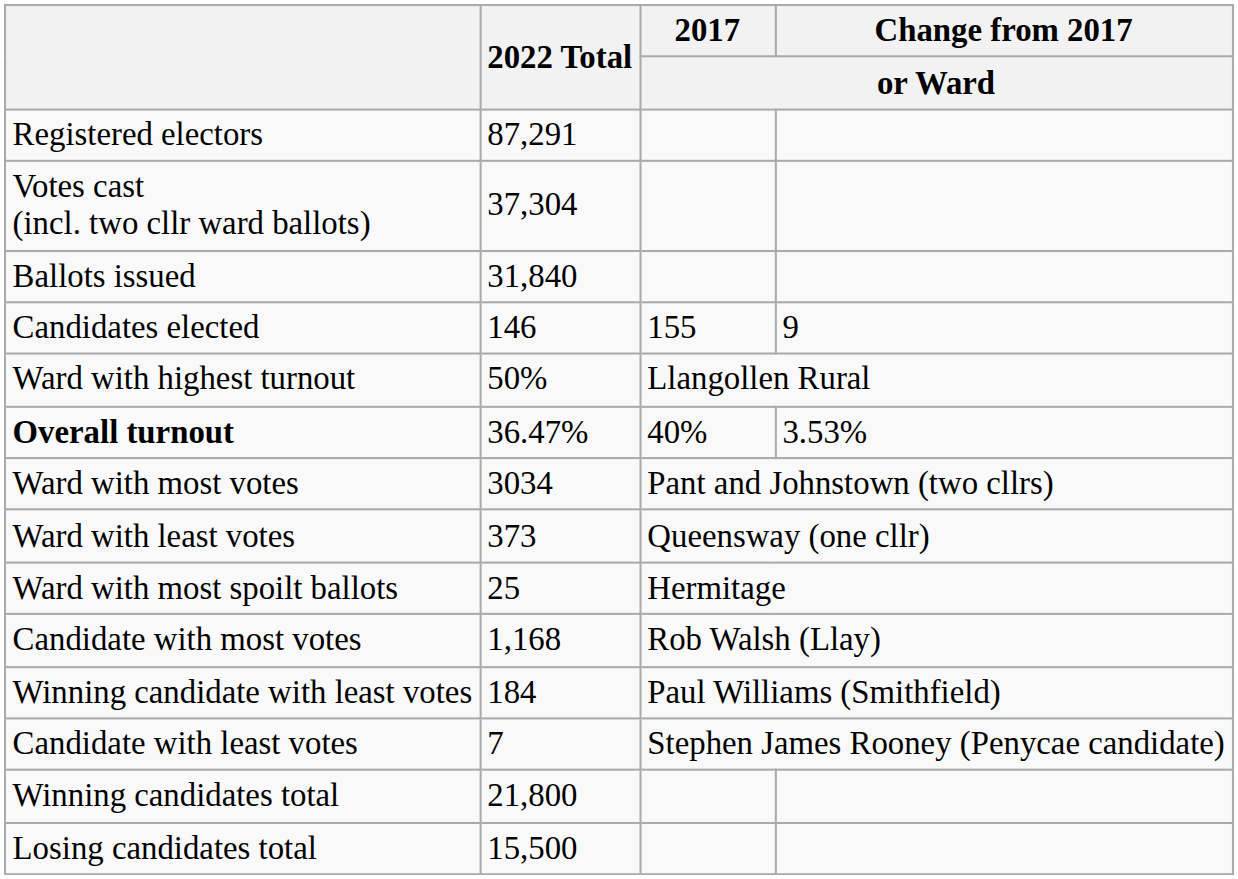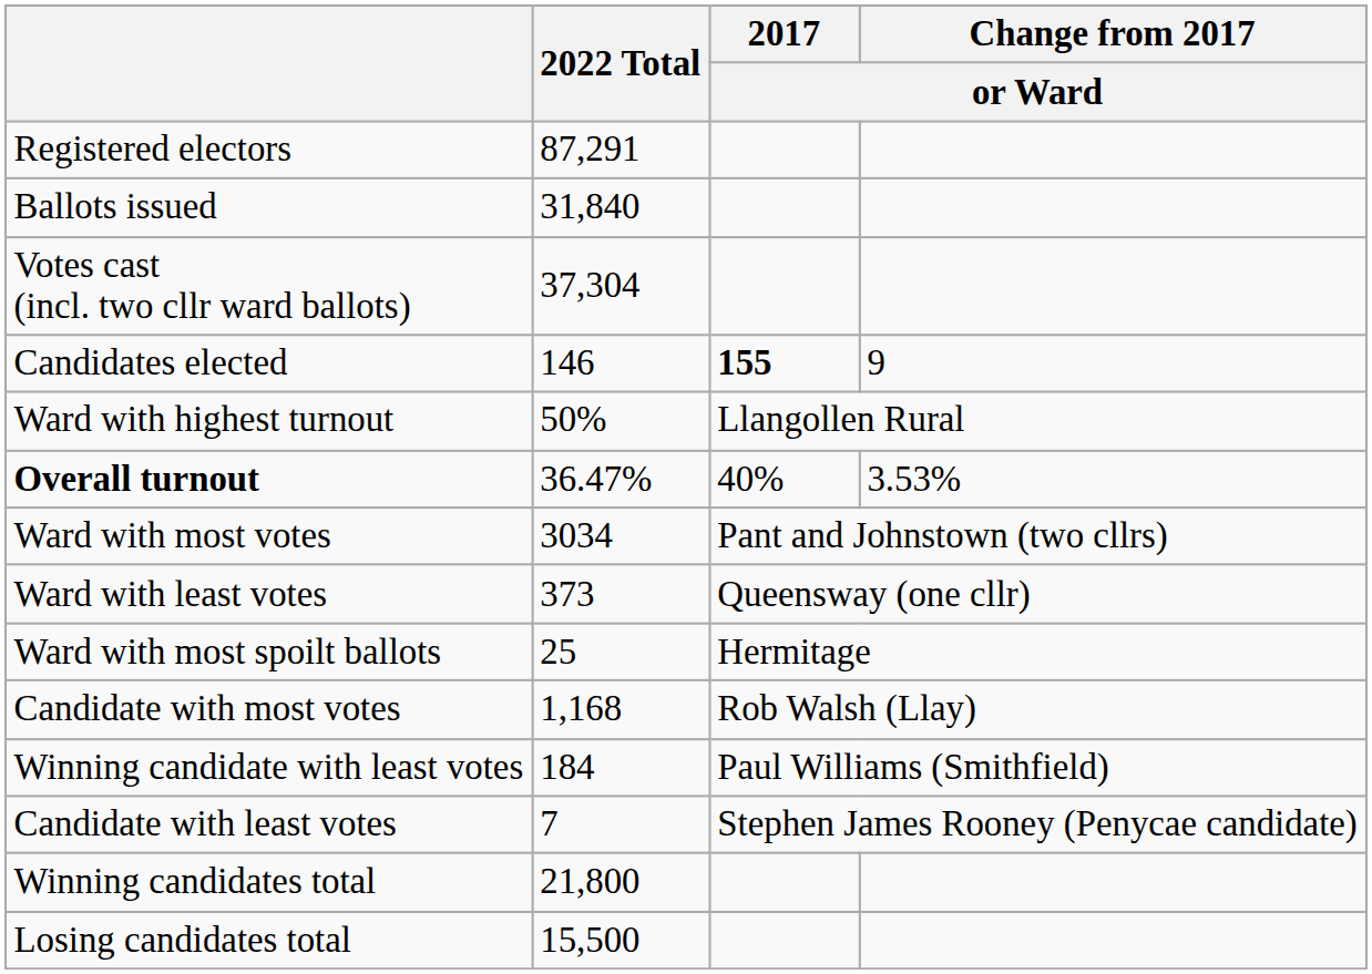rows swapped: Ballots issued <-> Votes cast (incl. two cllr ward ballots)
Candidates elected | 2017 / or Ward: normal -> bold
